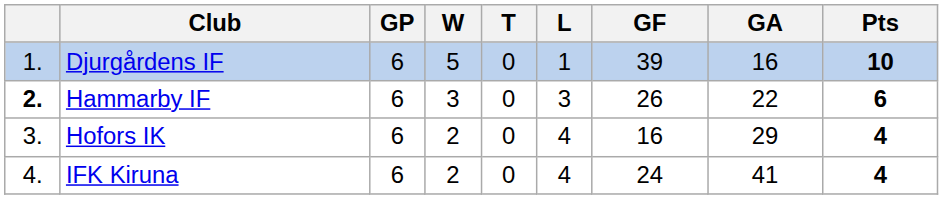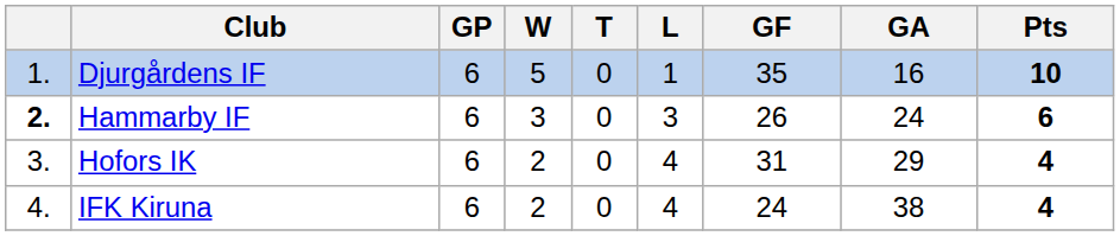Djurgårdens IF | GF: 39 -> 35
Hammarby IF | GA: 22 -> 24
Hofors IK | GF: 16 -> 31
IFK Kiruna | GA: 41 -> 38
